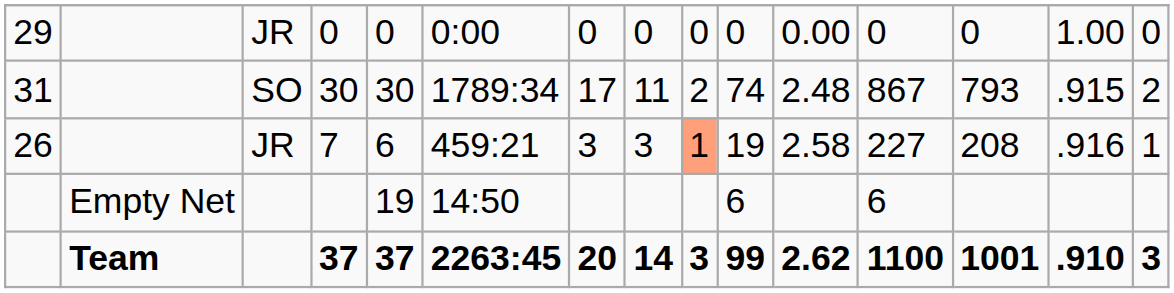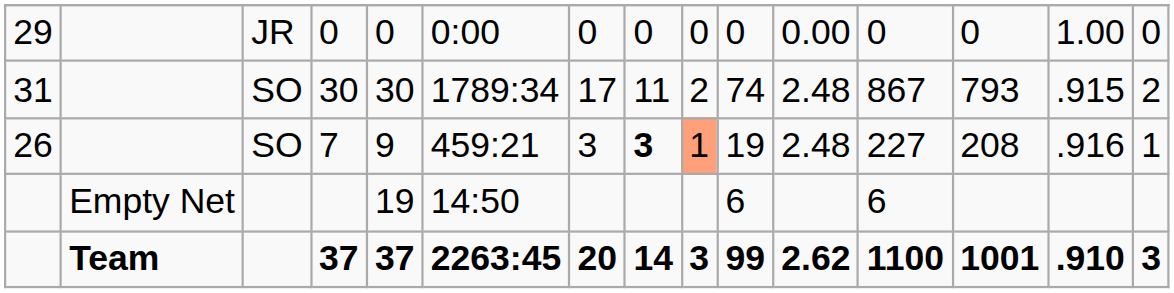7 | column 3: JR -> SO
7 | column 5: 6 -> 9
7 | column 8: normal -> bold
7 | column 11: 2.58 -> 2.48
